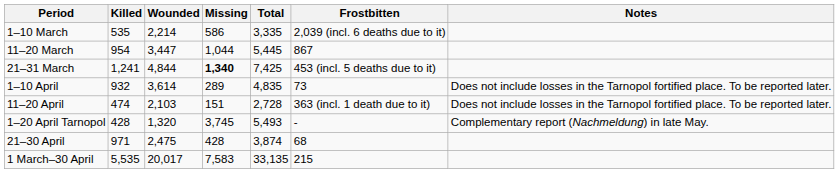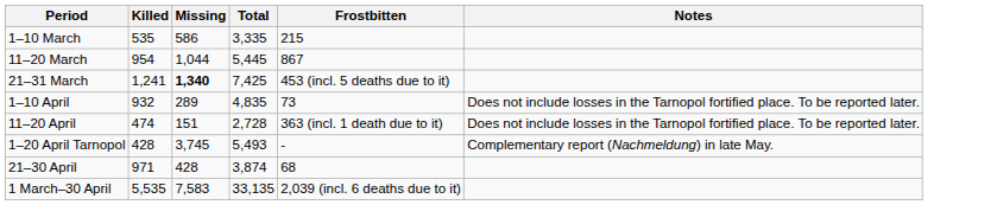- column: Wounded | 2,214 | 3,447 | 4,844 | 3,614 | 2,103 | 1,320 | 2,475 | 20,017
1–10 March | Frostbitten: 2,039 (incl. 6 deaths due to it) -> 215
1 March–30 April | Frostbitten: 215 -> 2,039 (incl. 6 deaths due to it)
